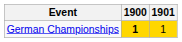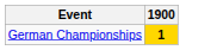- column: 1901 | 1
